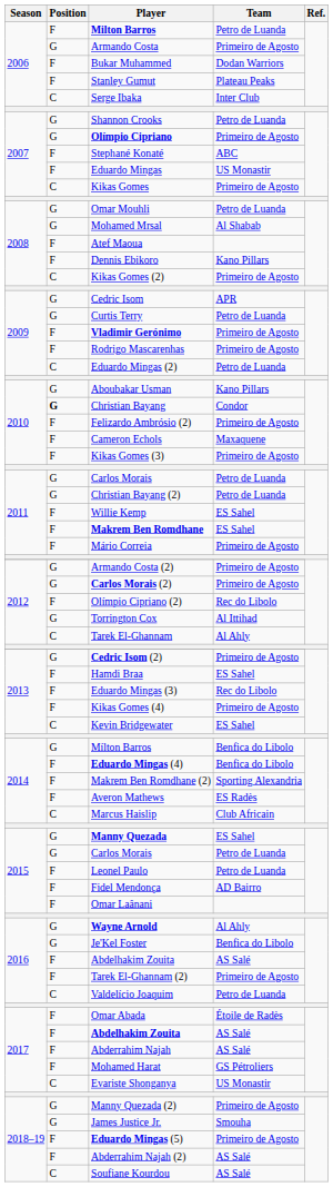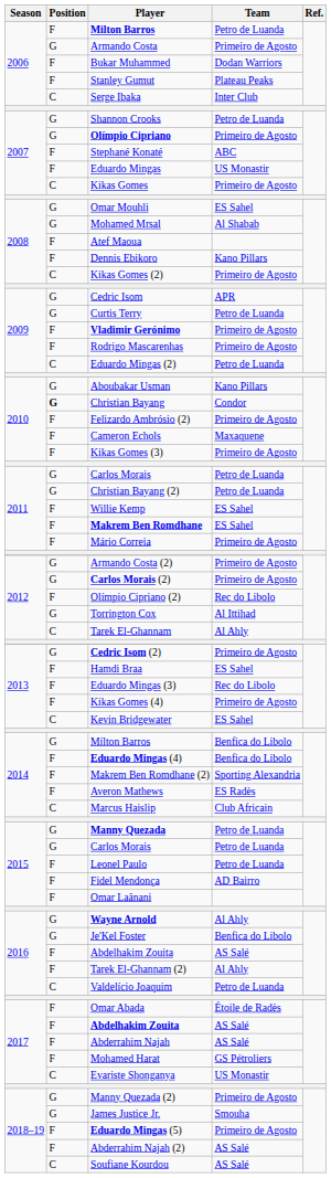Omar Mouhli | Team: Petro de Luanda -> ES Sahel
Manny Quezada | Team: ES Sahel -> Petro de Luanda
Tarek El-Ghannam (2) | Team: Primeiro de Agosto -> Al Ahly
